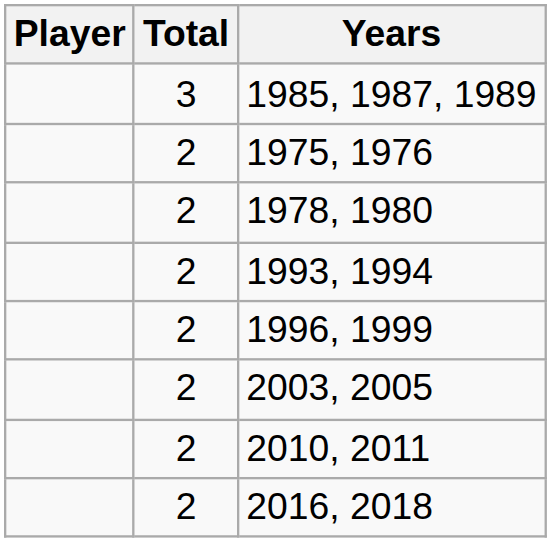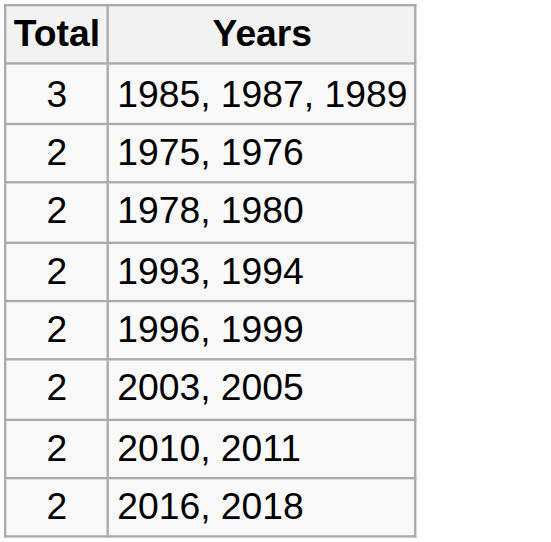- column: Player
